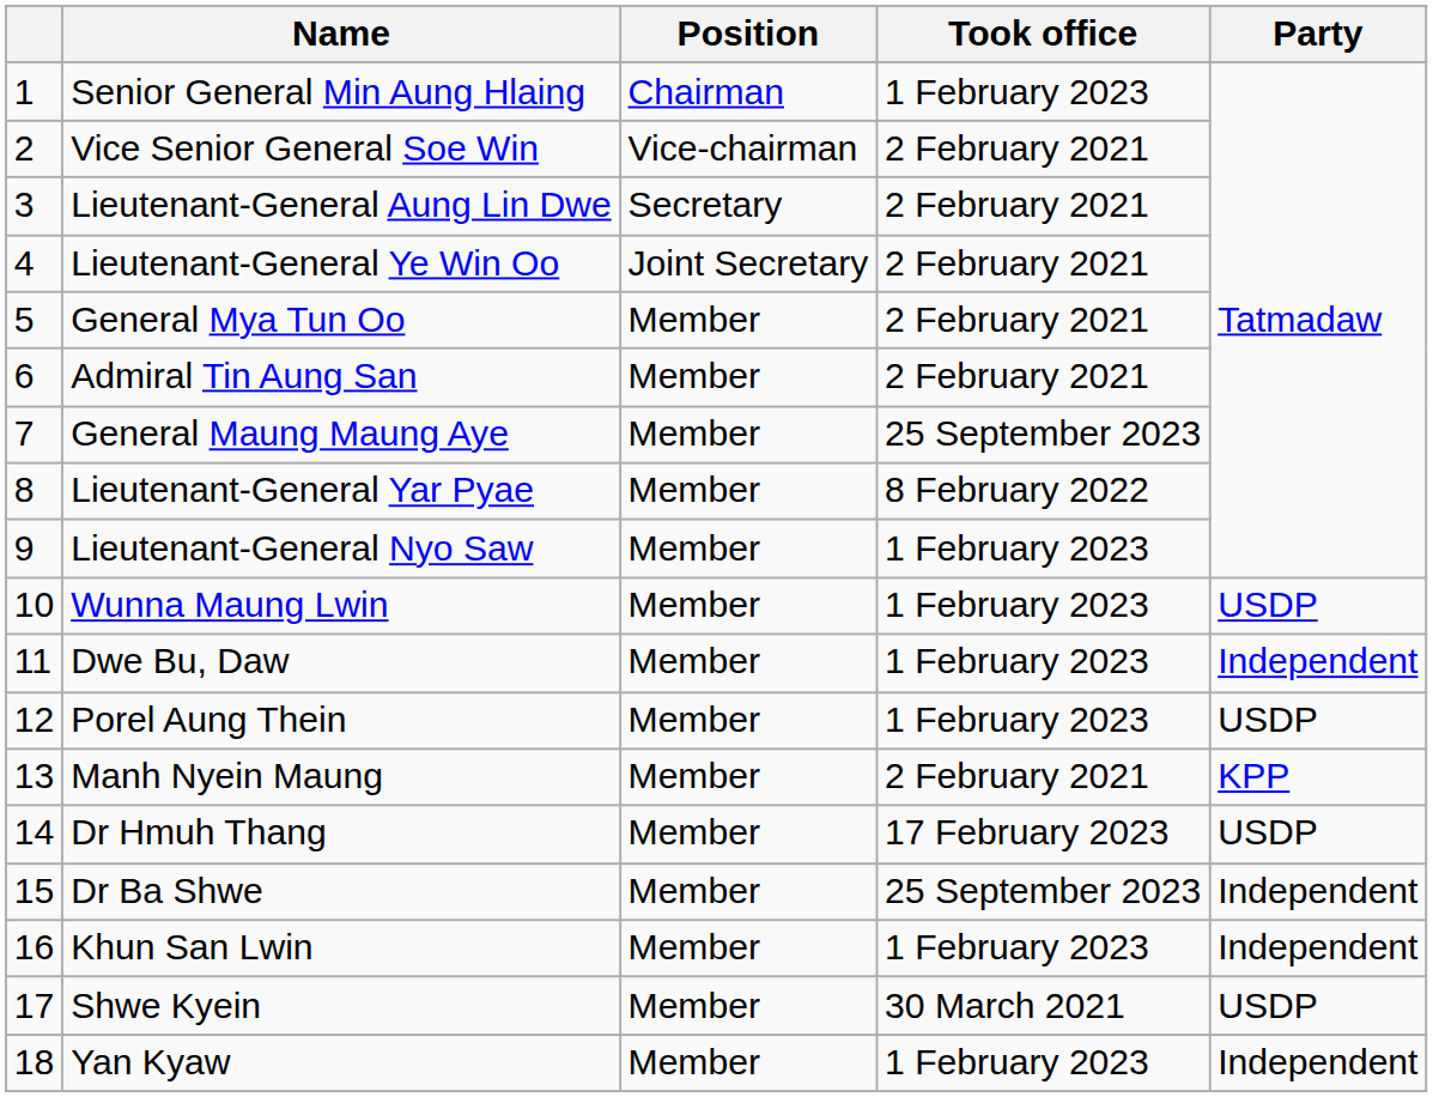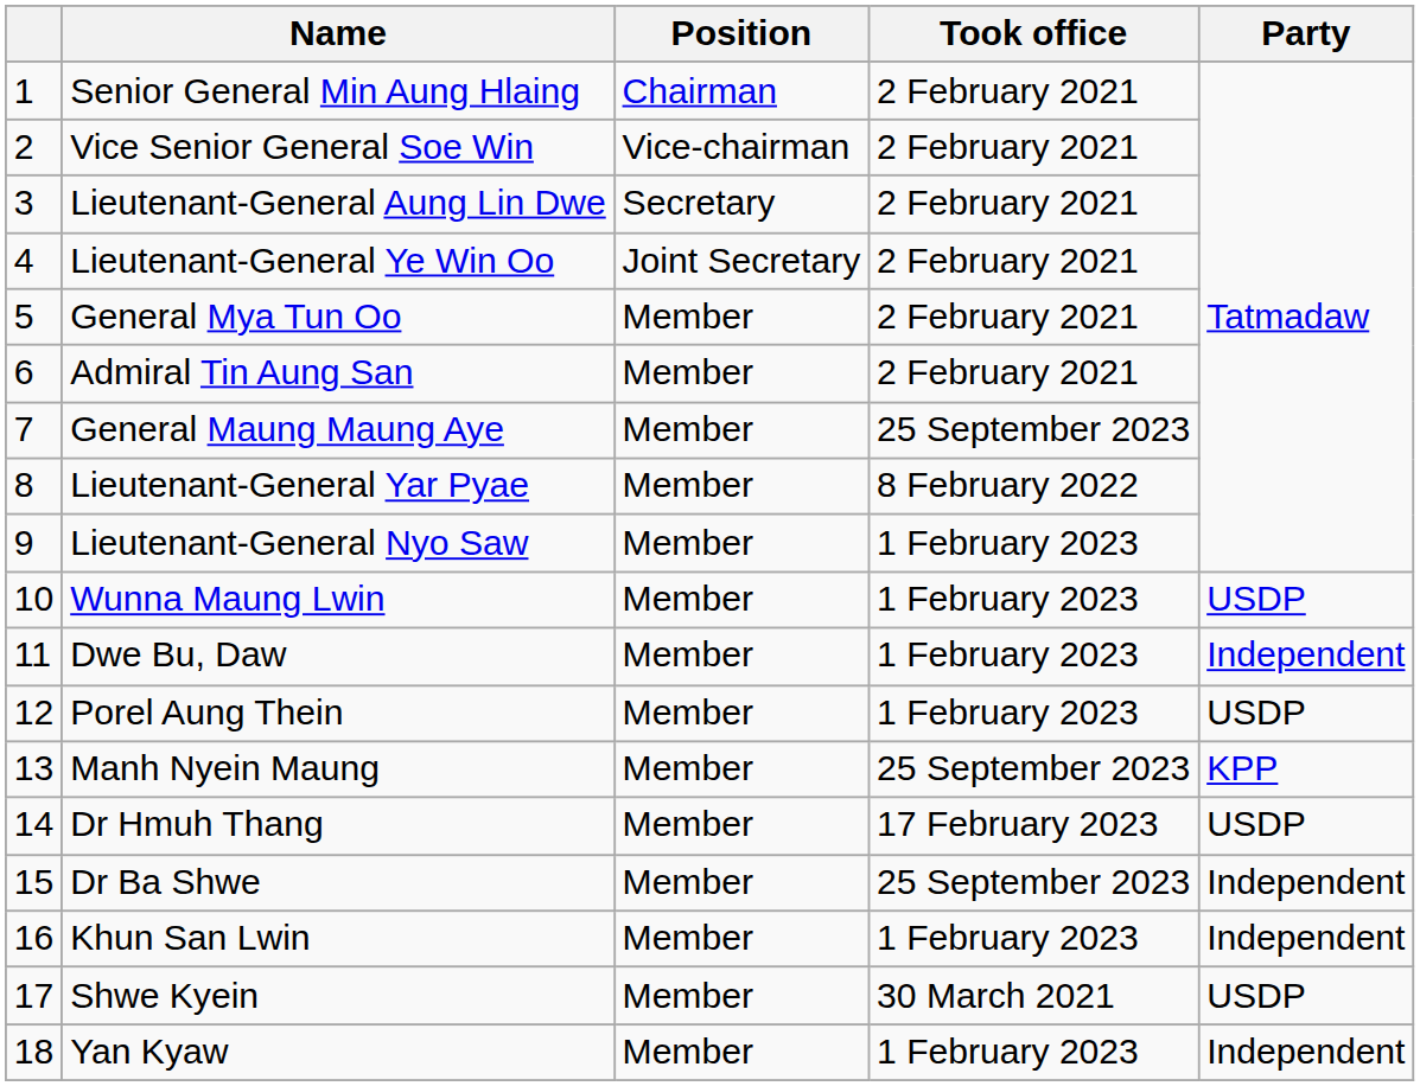Senior General Min Aung Hlaing | Took office: 1 February 2023 -> 2 February 2021
Manh Nyein Maung | Took office: 2 February 2021 -> 25 September 2023
